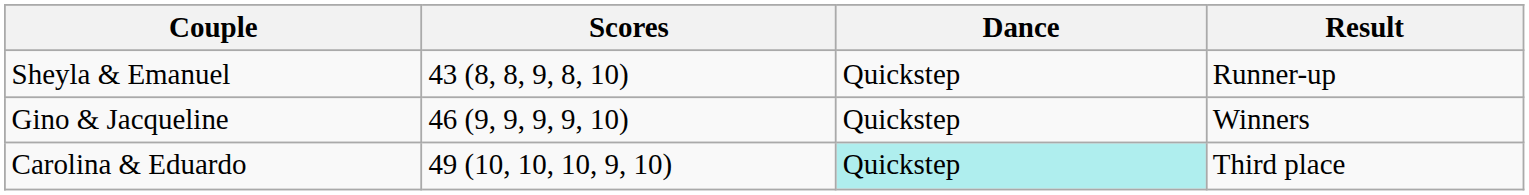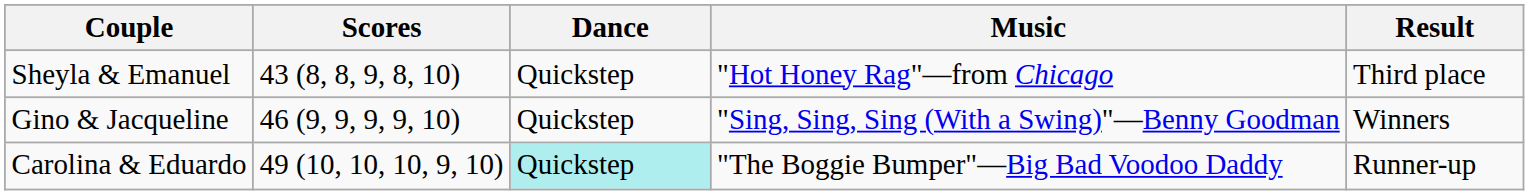+ column: Music | "Hot Honey Rag"—from Chicago | "Sing, Sing, Sing (With a Swing)"—Benny Goodman | "The Boggie Bumper"—Big Bad Voodoo Daddy
Sheyla & Emanuel | Result: Runner-up -> Third place
Carolina & Eduardo | Result: Third place -> Runner-up
